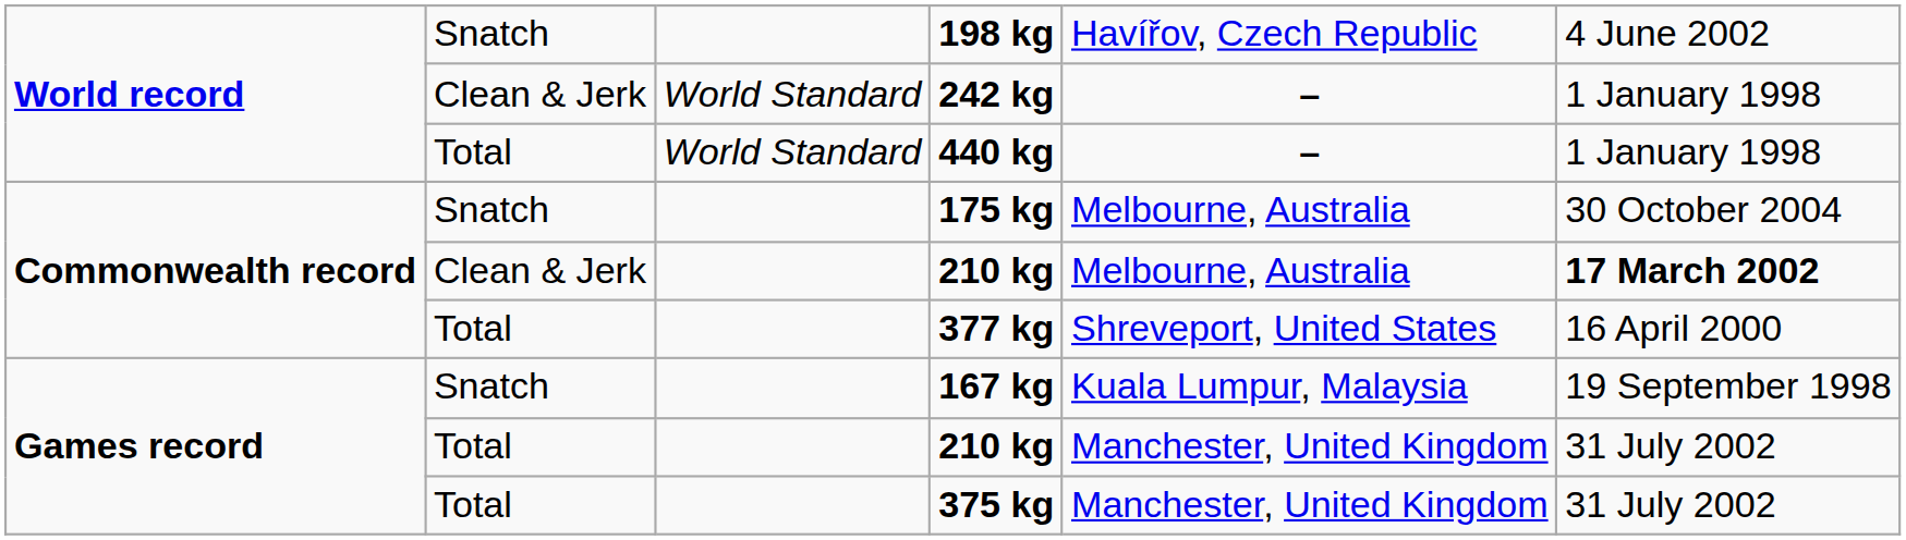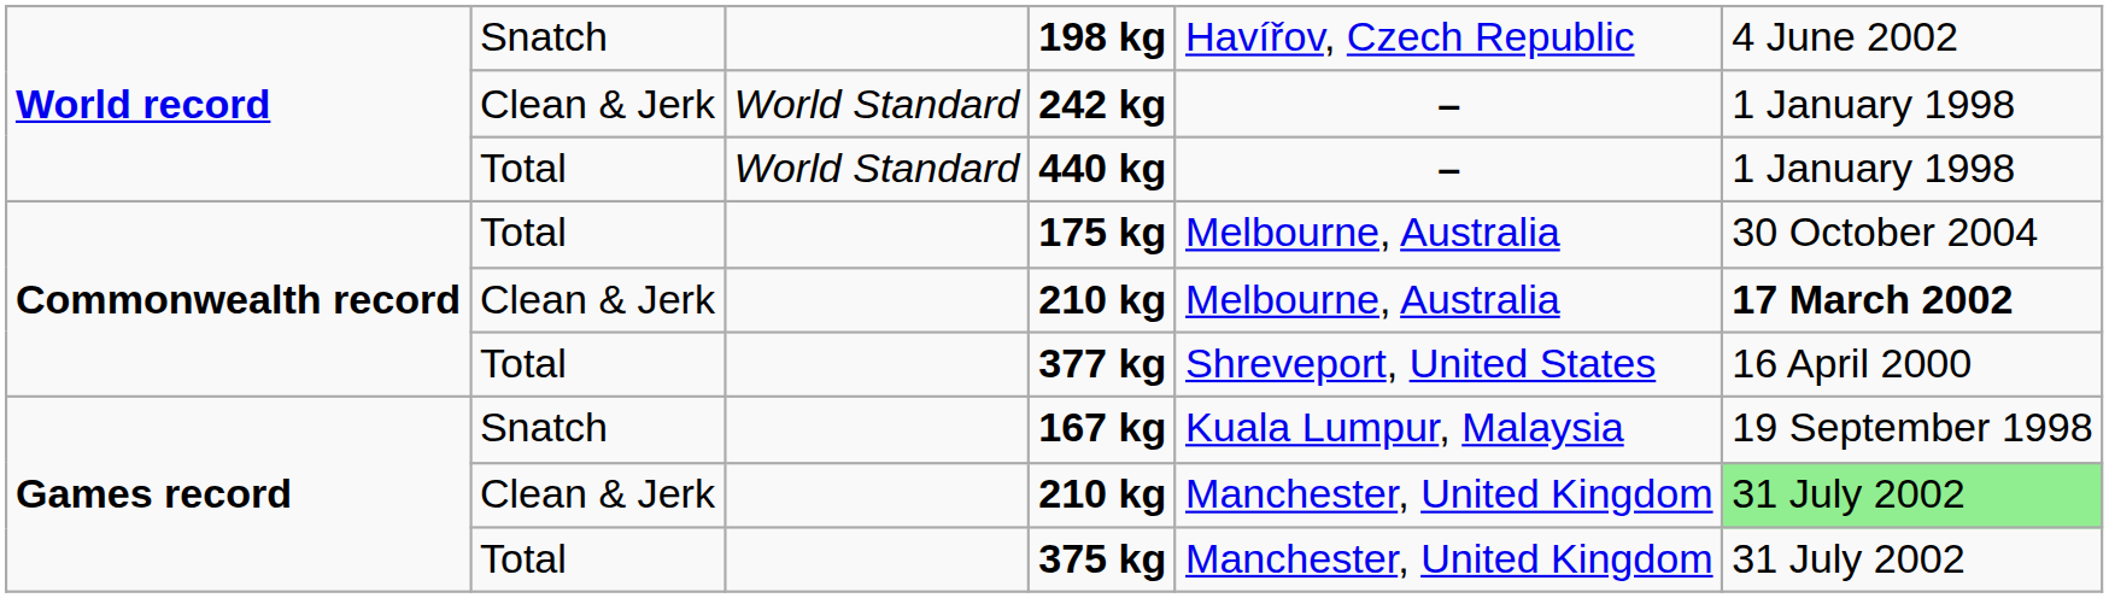175 kg | column 2: Snatch -> Total
Games record / 210 kg | column 2: Total -> Clean & Jerk
Games record / 210 kg | column 6: no background -> lightgreen background
